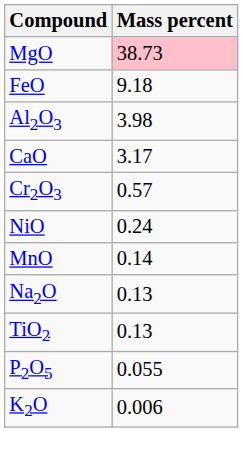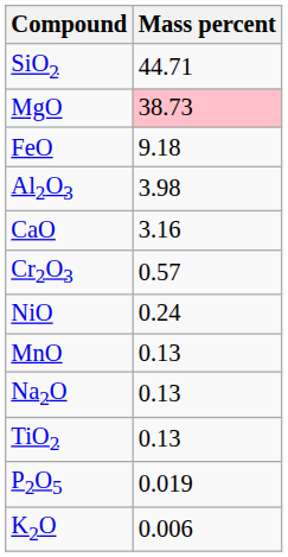+ row: SiO2 | 44.71
CaO | Mass percent: 3.17 -> 3.16
MnO | Mass percent: 0.14 -> 0.13
P2O5 | Mass percent: 0.055 -> 0.019
